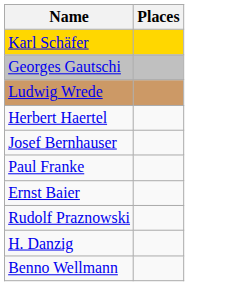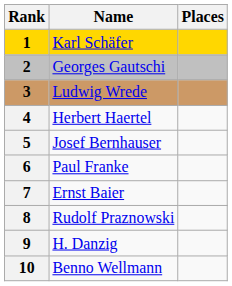+ column: Rank | 1 | 2 | 3 | 4 | 5 | 6 | 7 | 8 | 9 | 10
